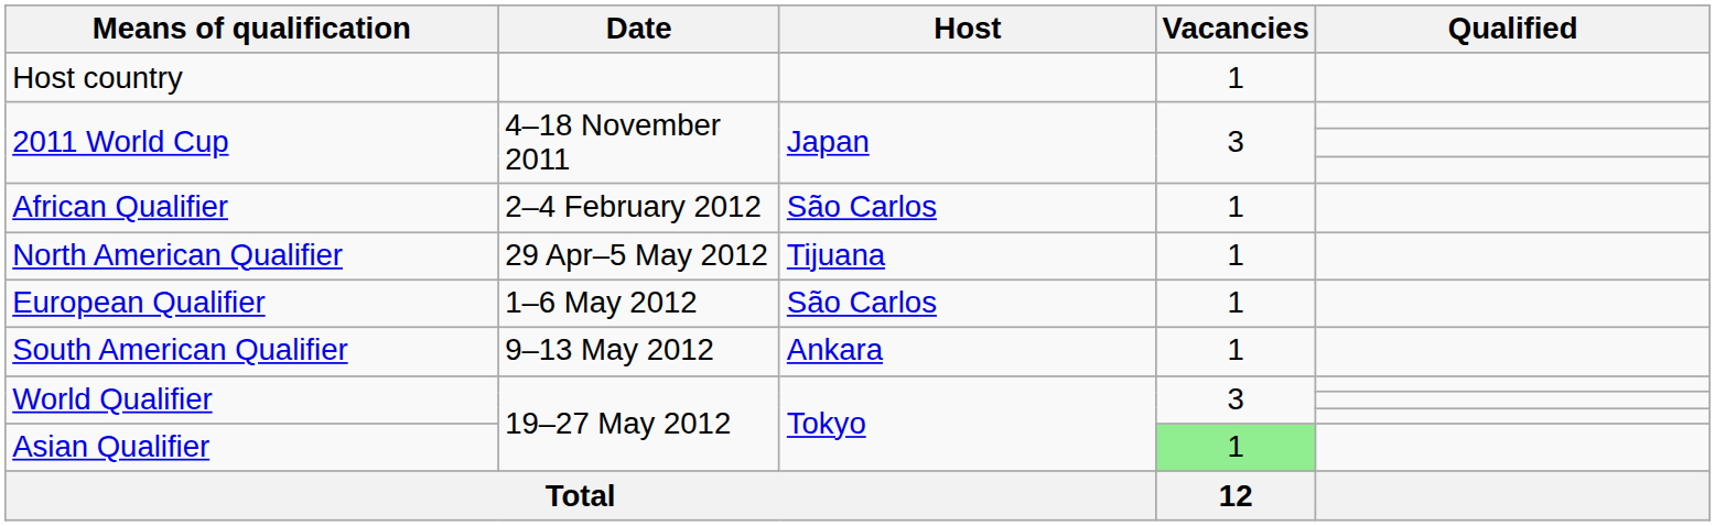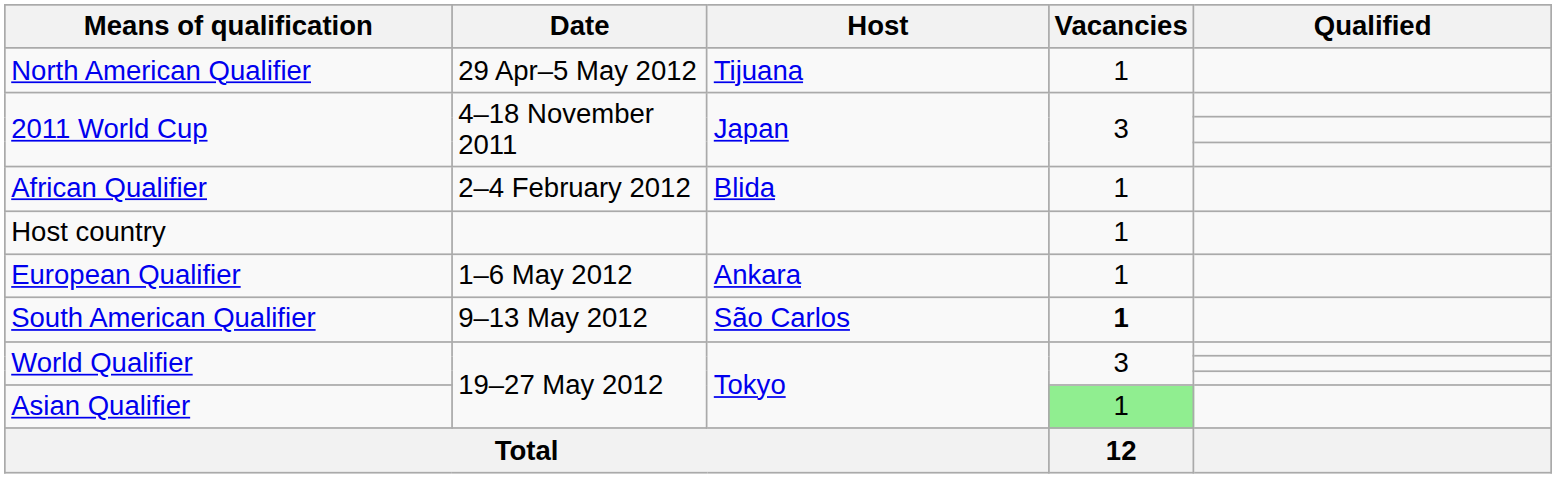rows swapped: Host country <-> North American Qualifier
African Qualifier | Host: São Carlos -> Blida
European Qualifier | Host: São Carlos -> Ankara
South American Qualifier | Host: Ankara -> São Carlos
South American Qualifier | Vacancies: normal -> bold
